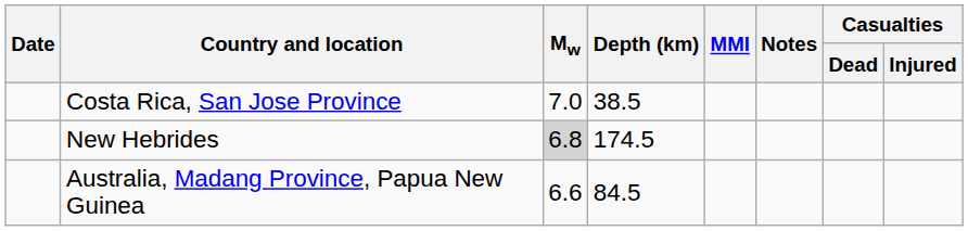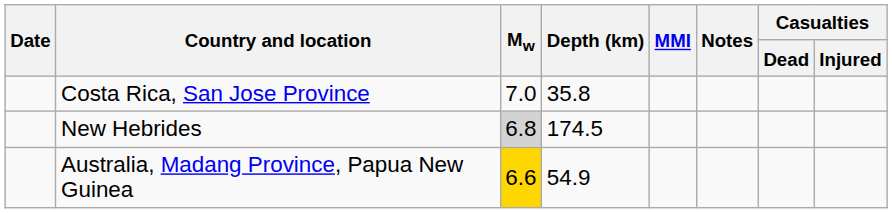Costa Rica, San Jose Province | Depth (km): 38.5 -> 35.8
Australia, Madang Province, Papua New Guinea | Mw: no background -> gold background
Australia, Madang Province, Papua New Guinea | Depth (km): 84.5 -> 54.9
